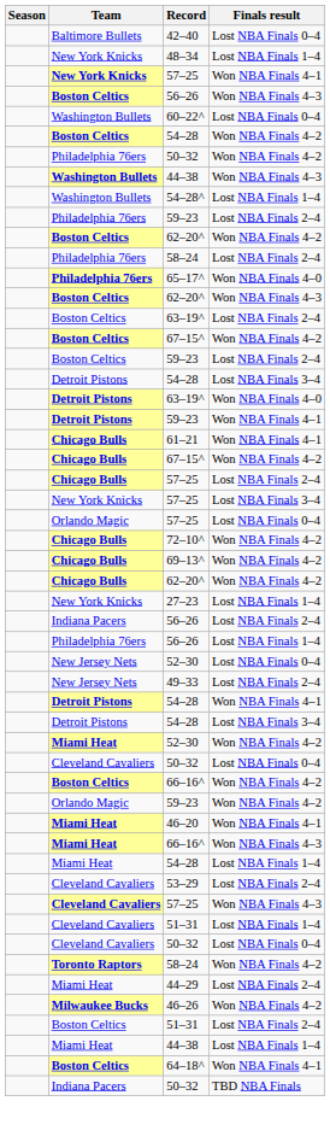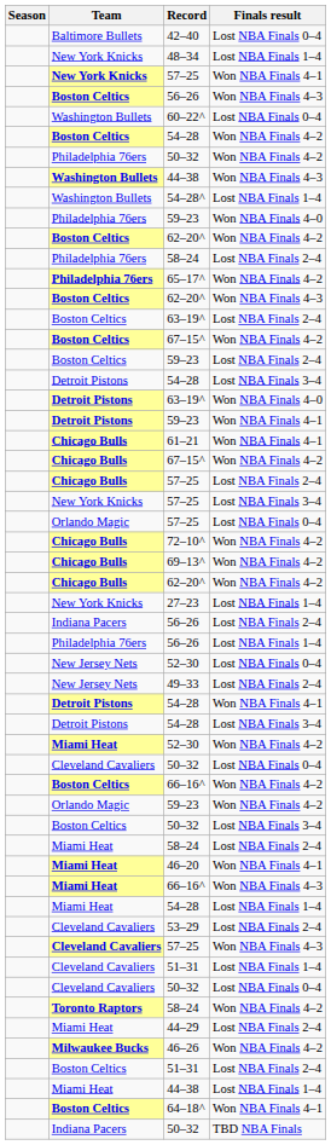Philadelphia 76ers / 59–23 | Finals result: Lost NBA Finals 2–4 -> Won NBA Finals 4–0
65–17^ | Finals result: Won NBA Finals 4–0 -> Won NBA Finals 4–2
+ row: Boston Celtics | 50–32 | Lost NBA Finals 3–4
+ row: Miami Heat | 58–24 | Lost NBA Finals 2–4
